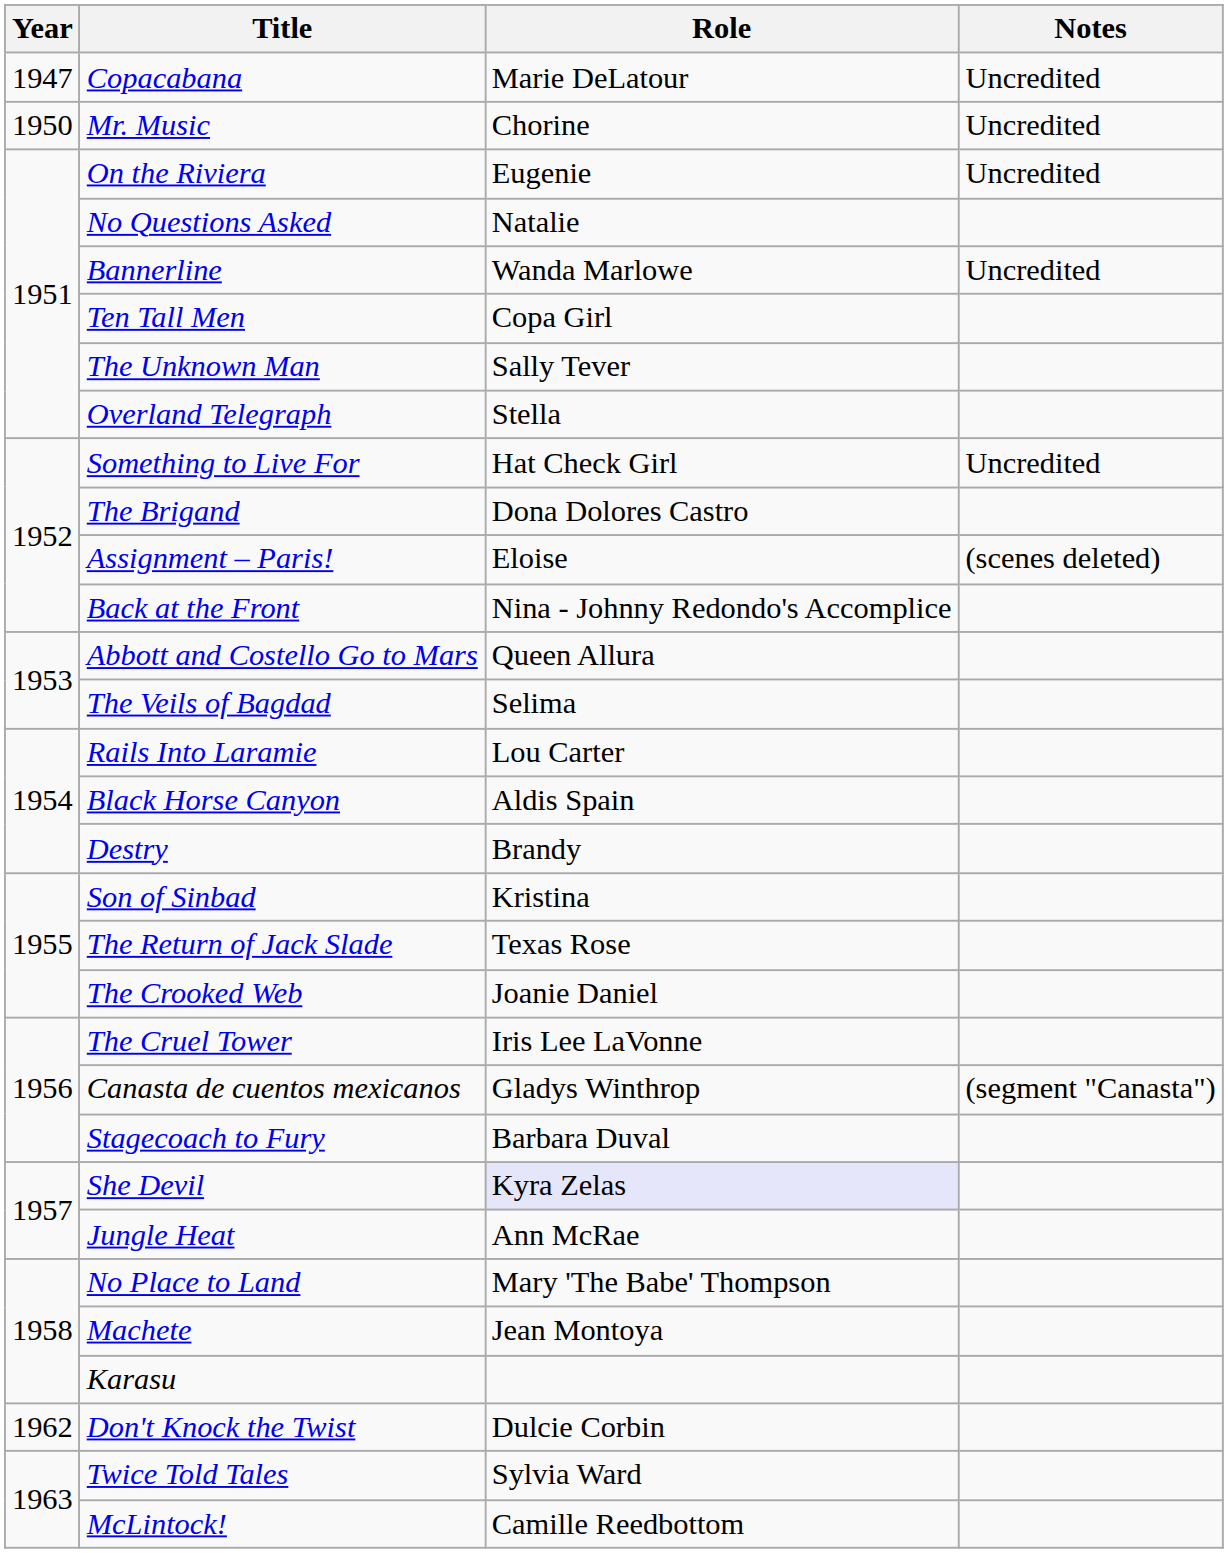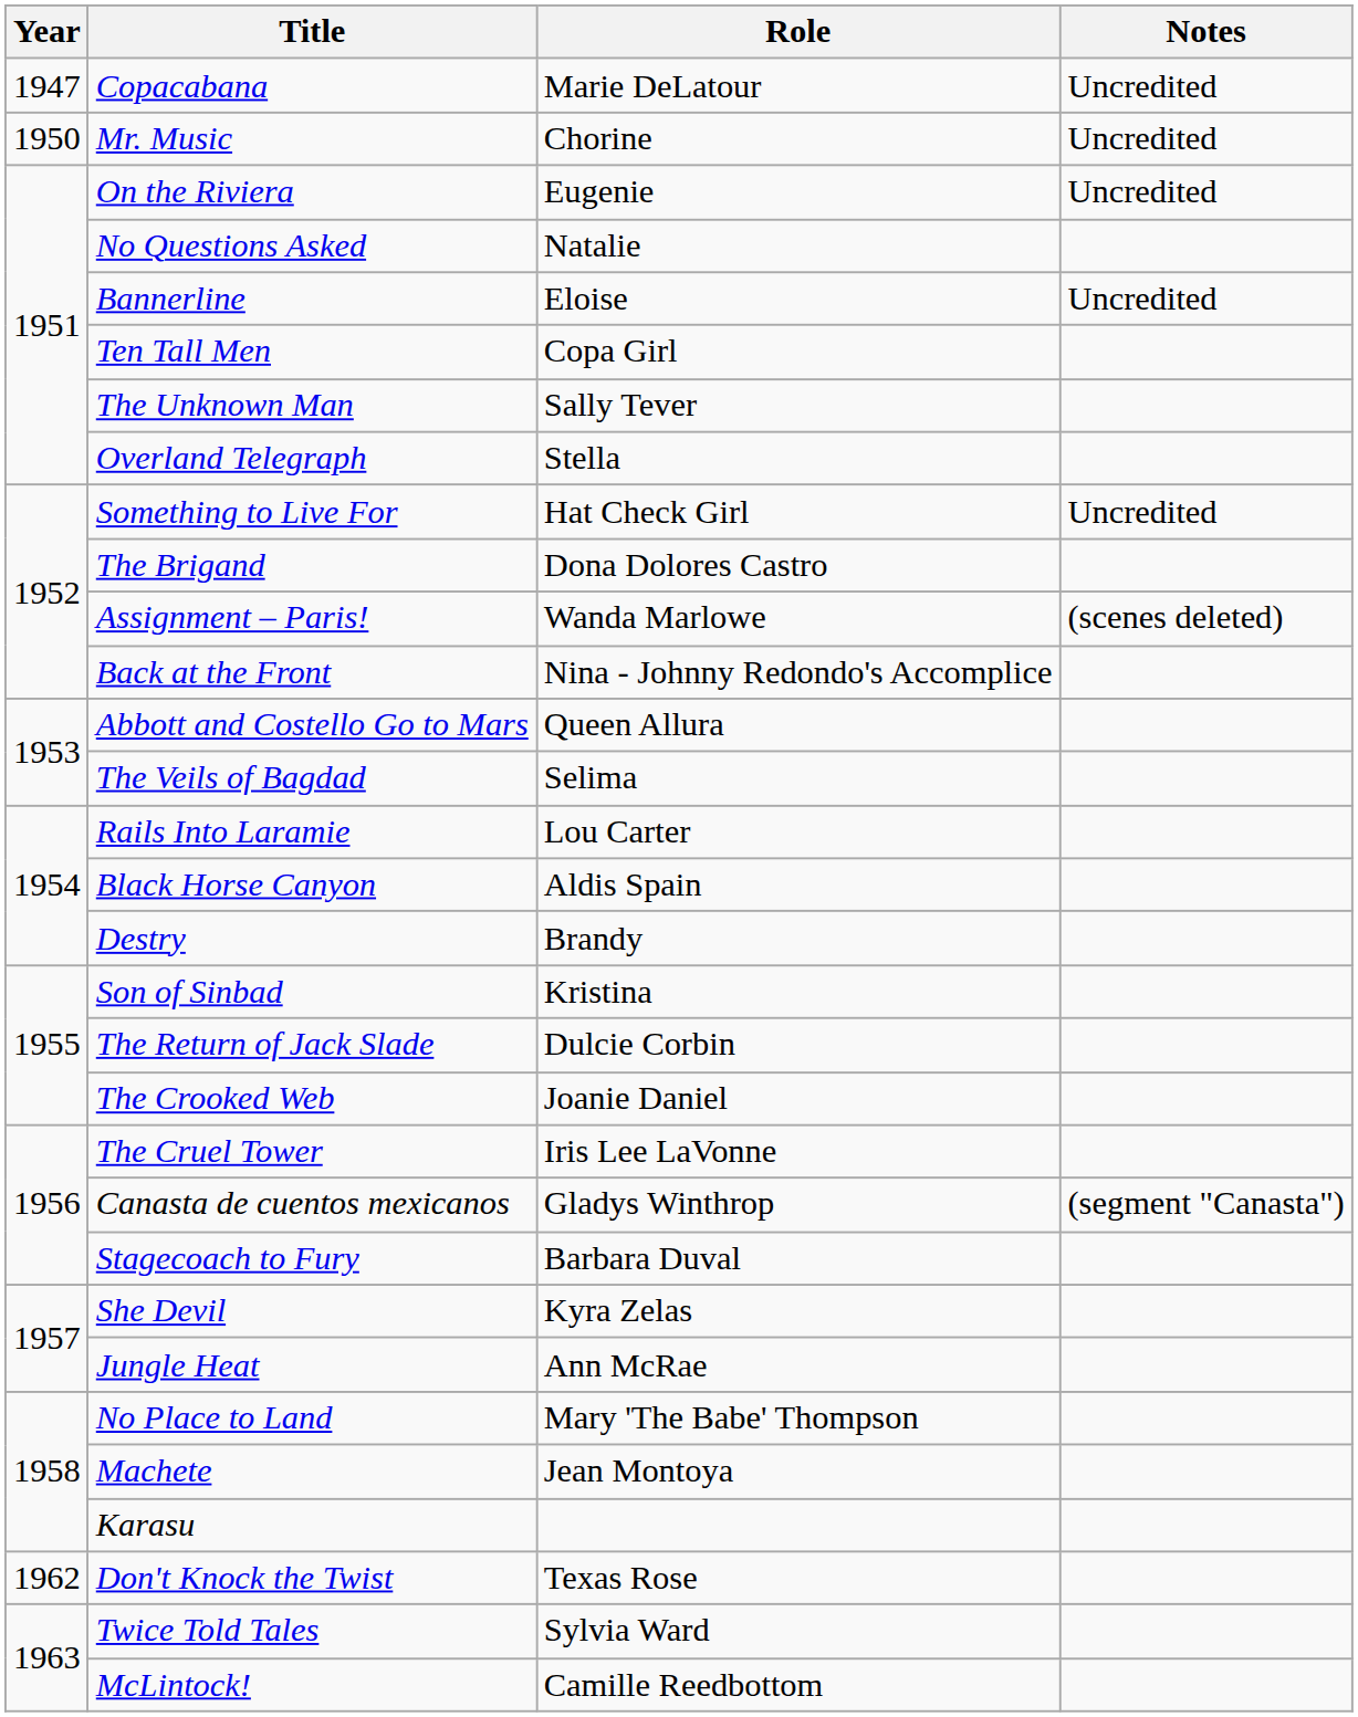Bannerline | Role: Wanda Marlowe -> Eloise
Assignment – Paris! | Role: Eloise -> Wanda Marlowe
The Return of Jack Slade | Role: Texas Rose -> Dulcie Corbin
She Devil | Role: lavender background -> no background
Don't Knock the Twist | Role: Dulcie Corbin -> Texas Rose
